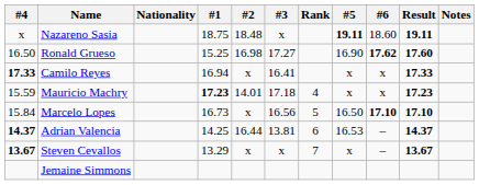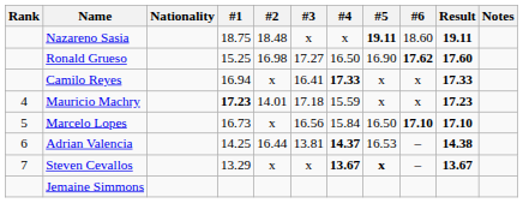columns swapped: Rank <-> #4
Adrian Valencia | Result: 14.37 -> 14.38
Steven Cevallos | #5: normal -> bold
